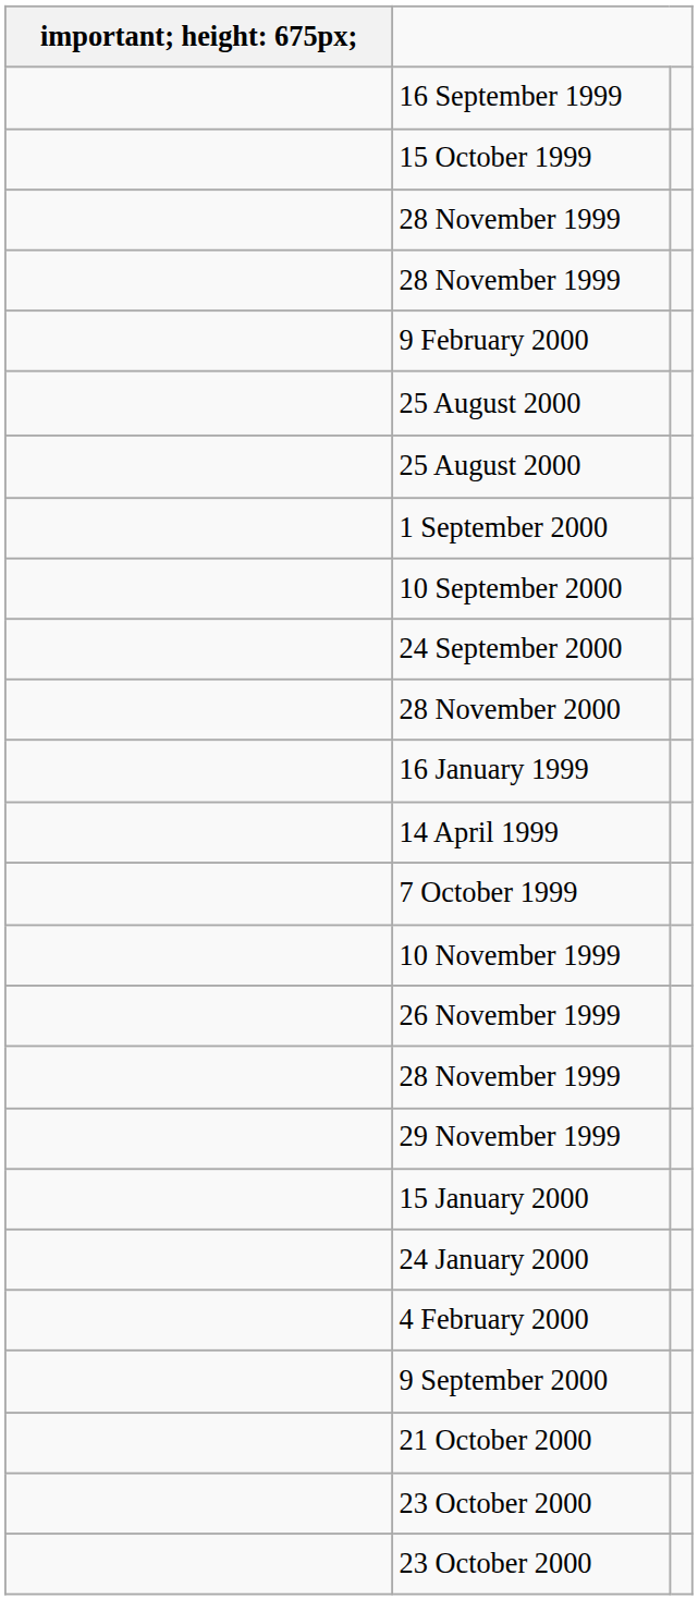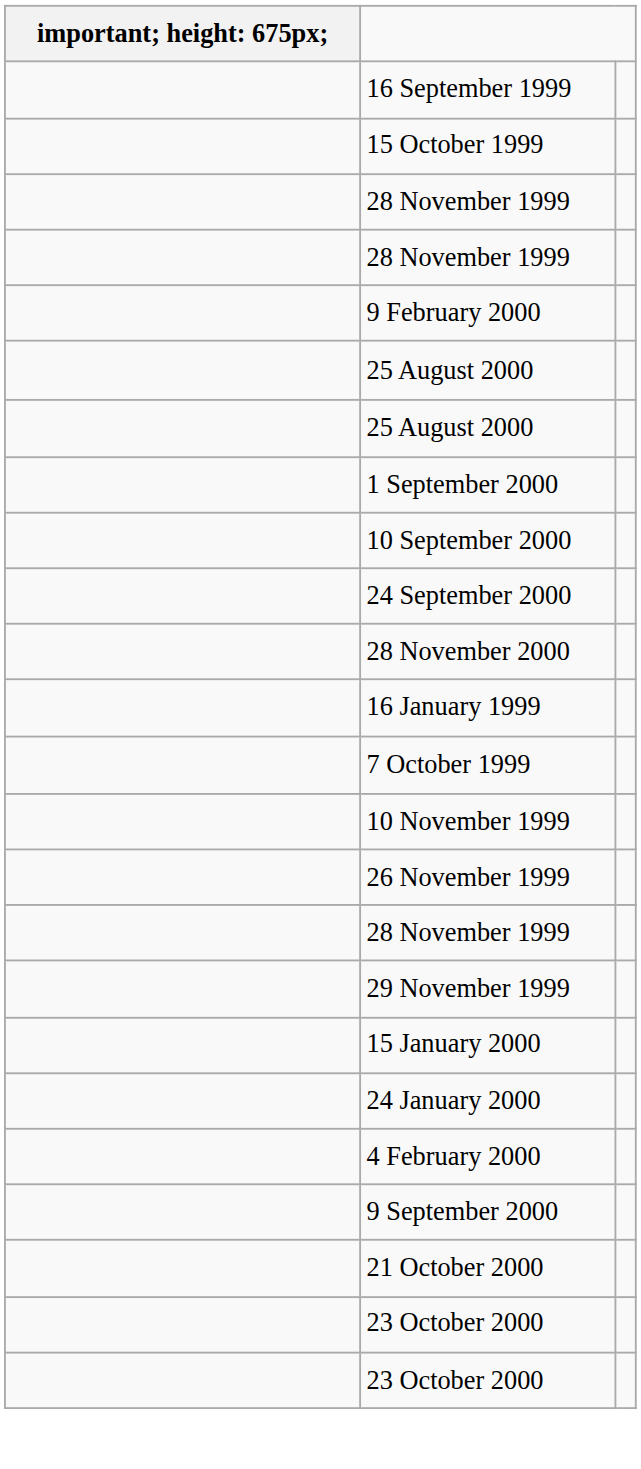- row: 14 April 1999
